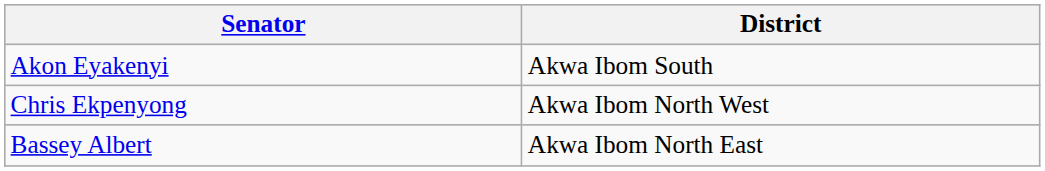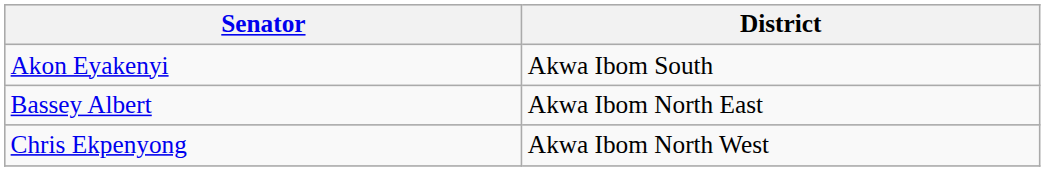rows swapped: Chris Ekpenyong <-> Bassey Albert
